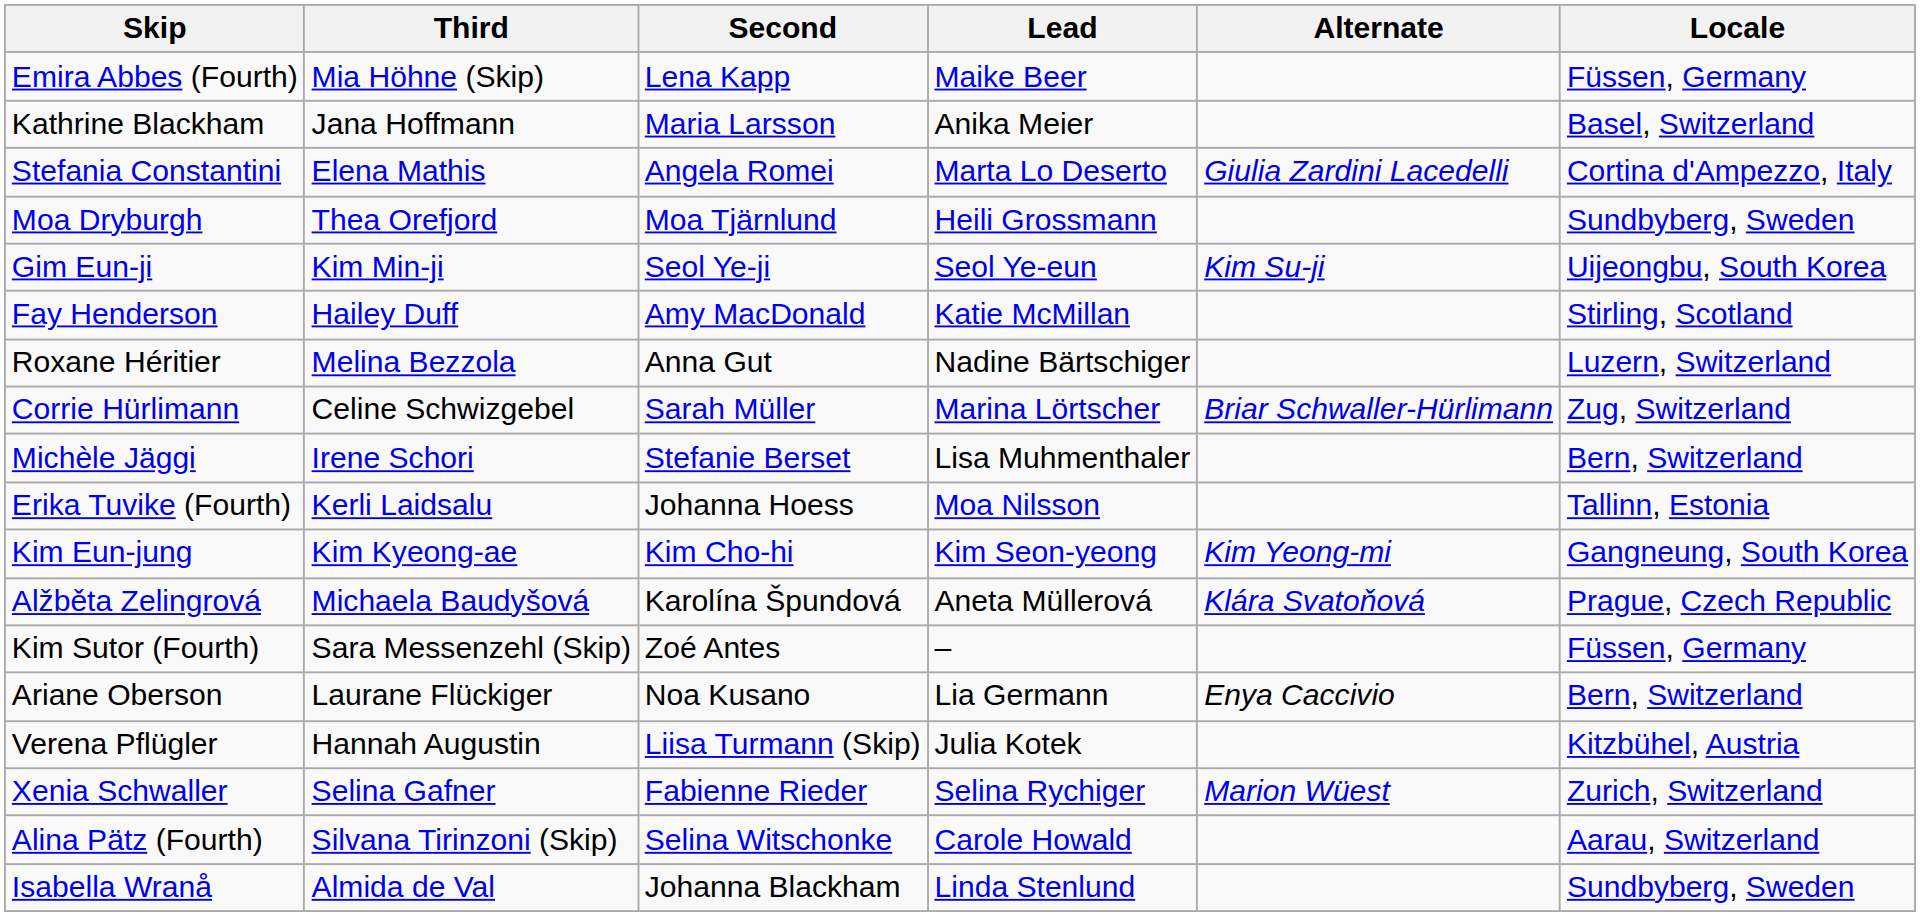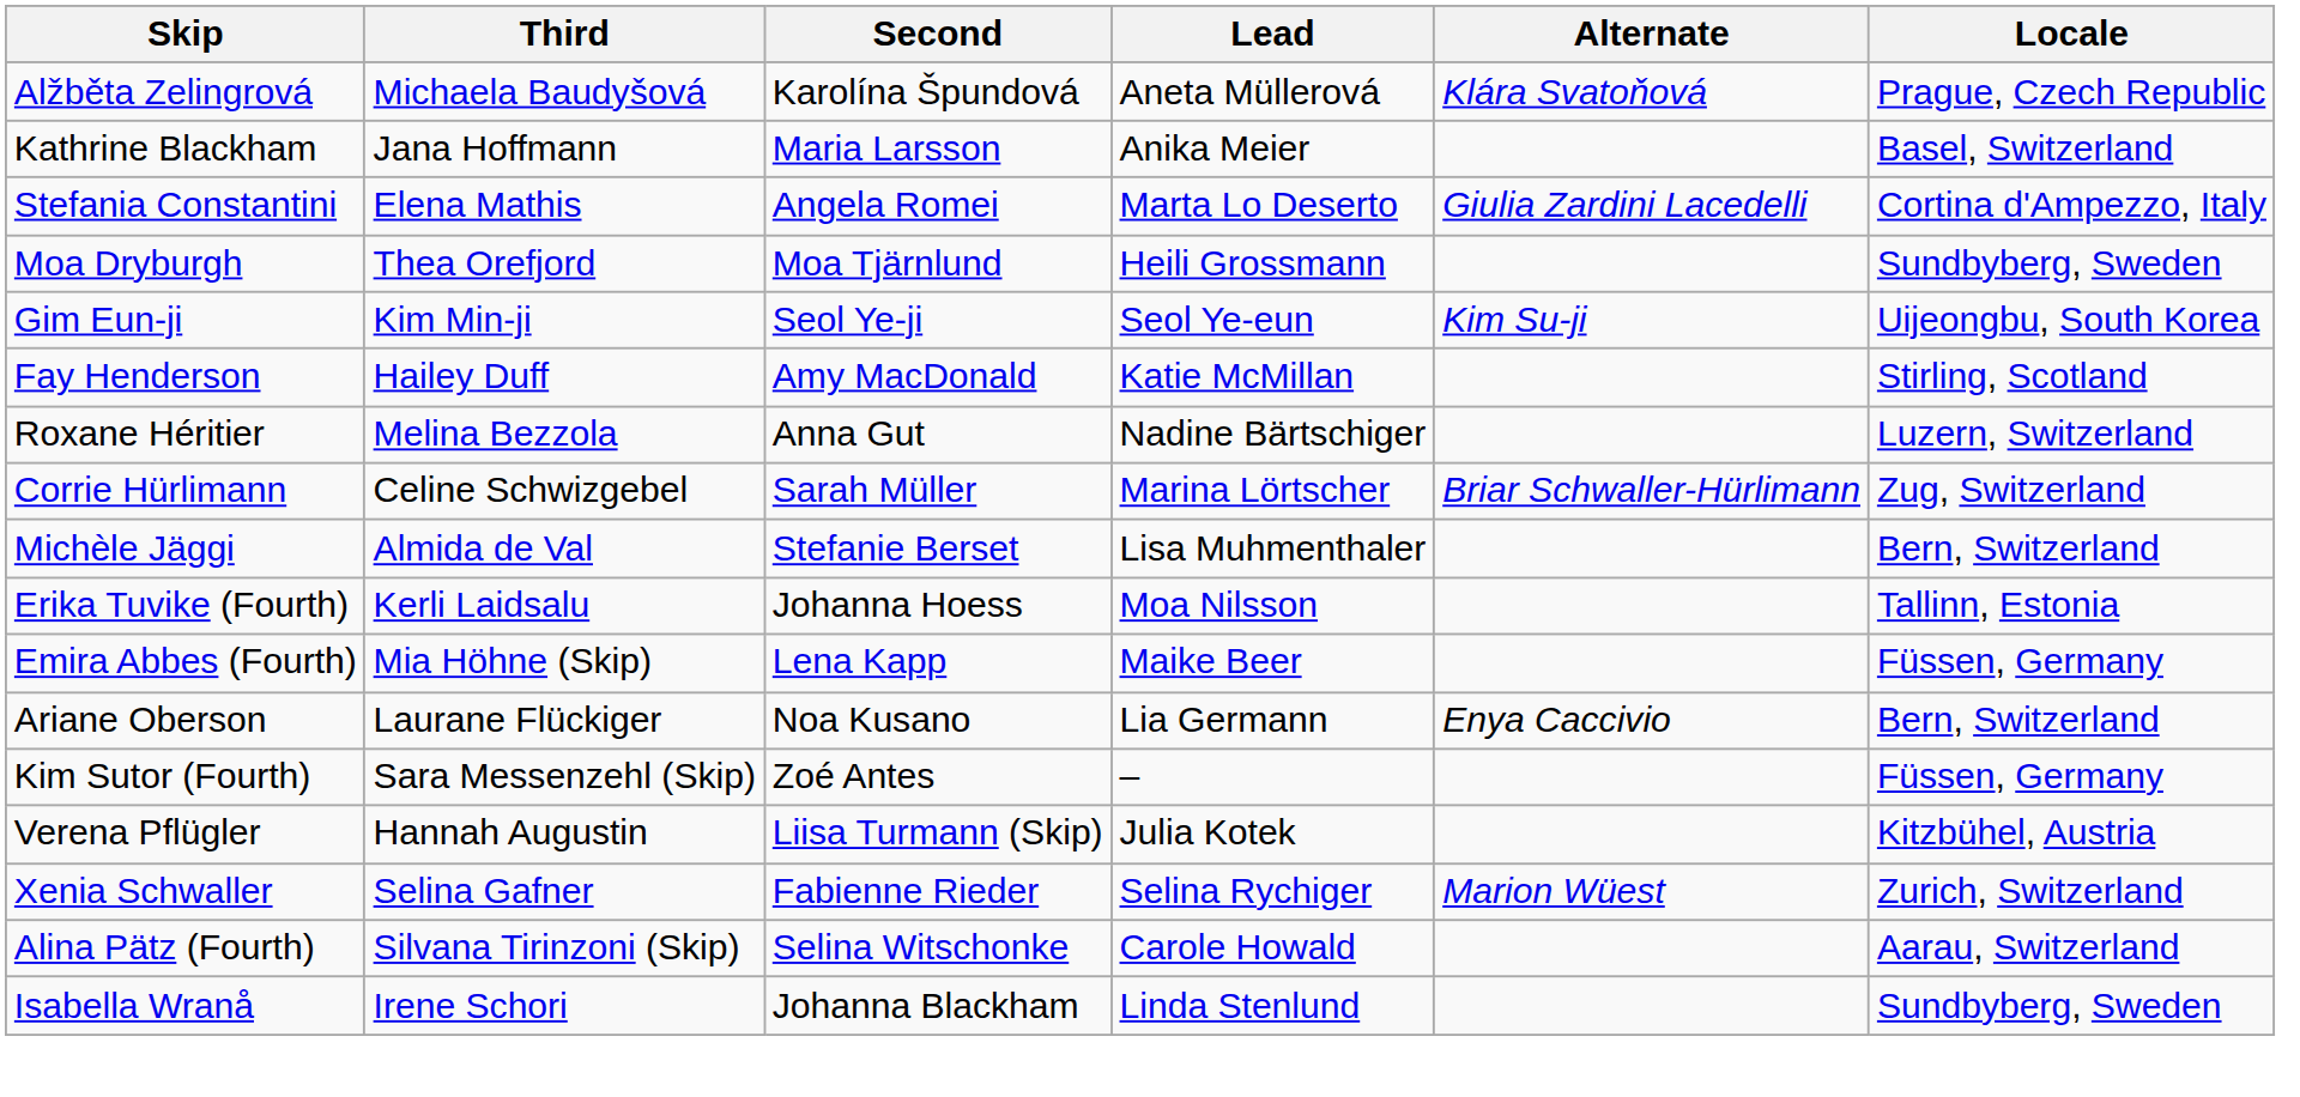rows swapped: Emira Abbes (Fourth) <-> Alžběta Zelingrová
Michèle Jäggi | Third: Irene Schori -> Almida de Val
- row: Kim Eun-jung | Kim Kyeong-ae | Kim Cho-hi | Kim Seon-yeong | Kim Yeong-mi | Gangneung, South Korea
rows swapped: Kim Sutor (Fourth) <-> Ariane Oberson
Isabella Wranå | Third: Almida de Val -> Irene Schori
